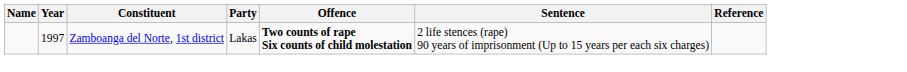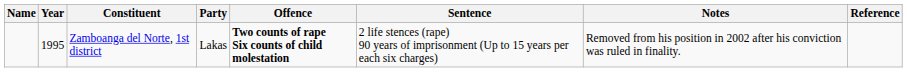+ column: Notes | Removed from his position in 2002 after his conviction was ruled in finality.
Zamboanga del Norte, 1st district | Year: 1997 -> 1995
